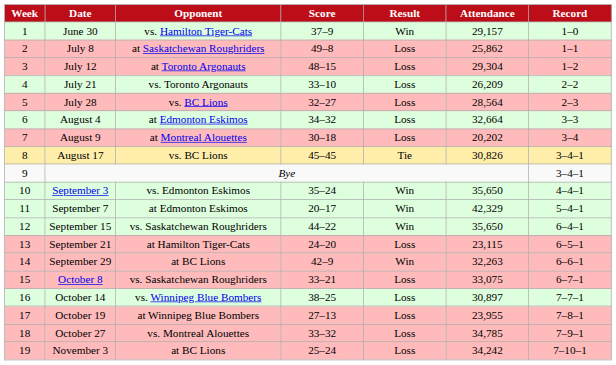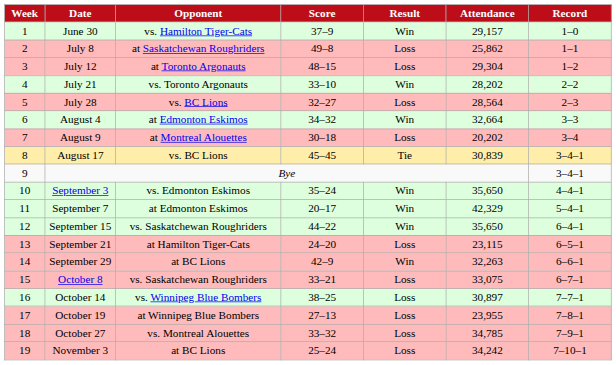July 21 | Result: Loss -> Win
July 21 | Attendance: 26,209 -> 28,202
August 4 | Result: Loss -> Win
August 17 | Attendance: 30,826 -> 30,839
